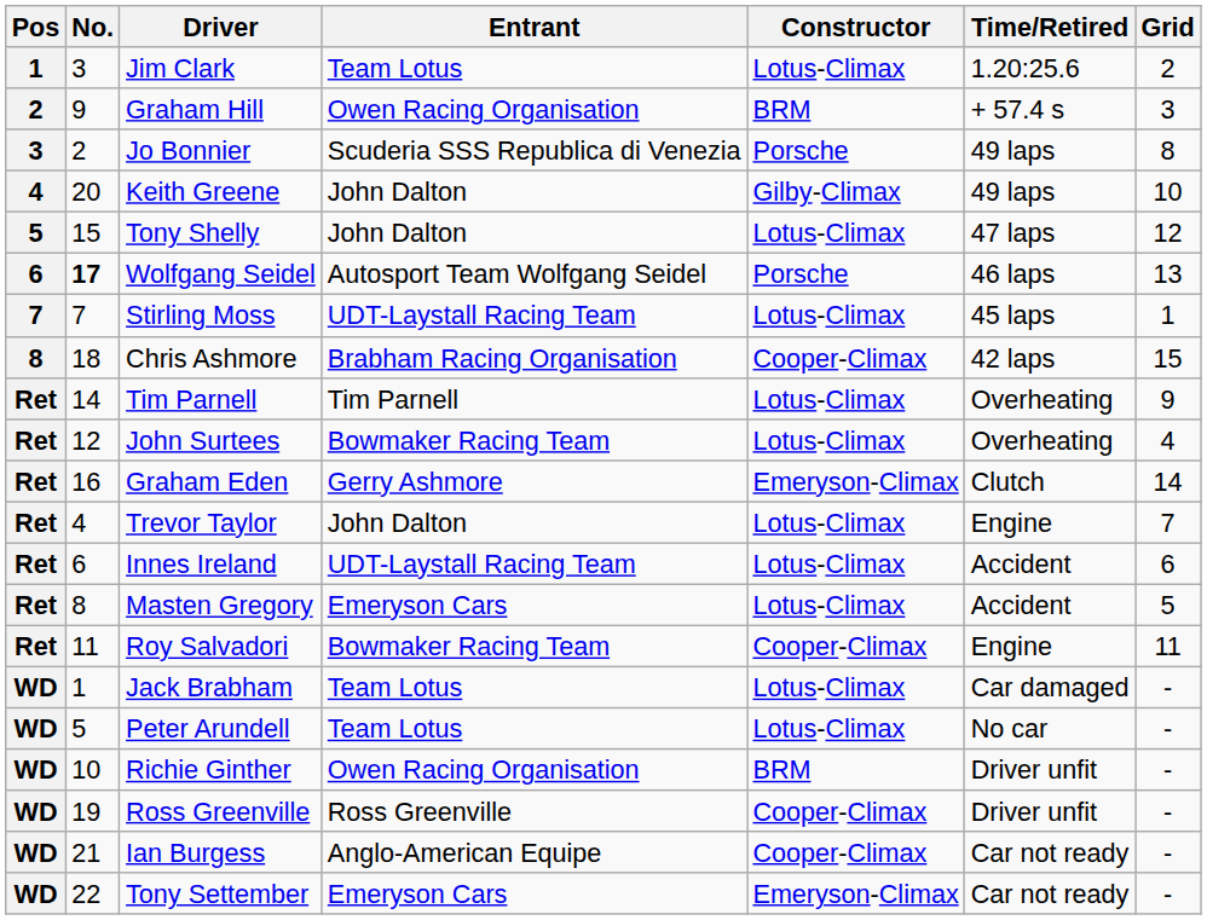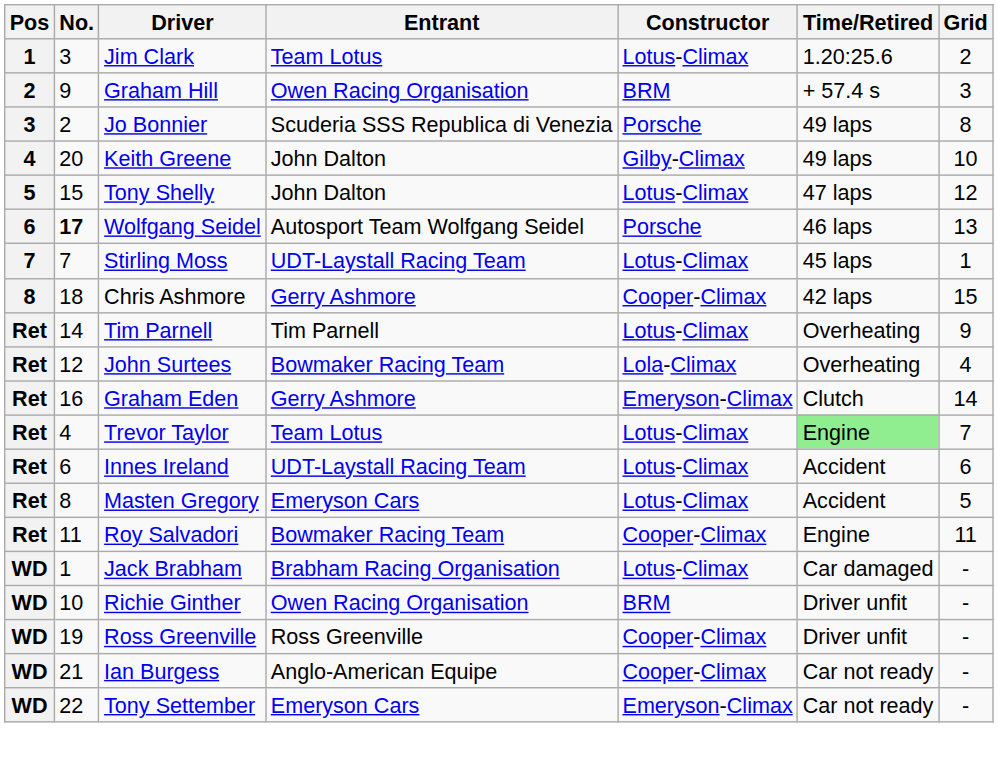Chris Ashmore | Entrant: Brabham Racing Organisation -> Gerry Ashmore
John Surtees | Constructor: Lotus-Climax -> Lola-Climax
Trevor Taylor | Entrant: John Dalton -> Team Lotus
Trevor Taylor | Time/Retired: no background -> lightgreen background
Jack Brabham | Entrant: Team Lotus -> Brabham Racing Organisation
- row: WD | 5 | Peter Arundell | Team Lotus | Lotus-Climax | No car | -
